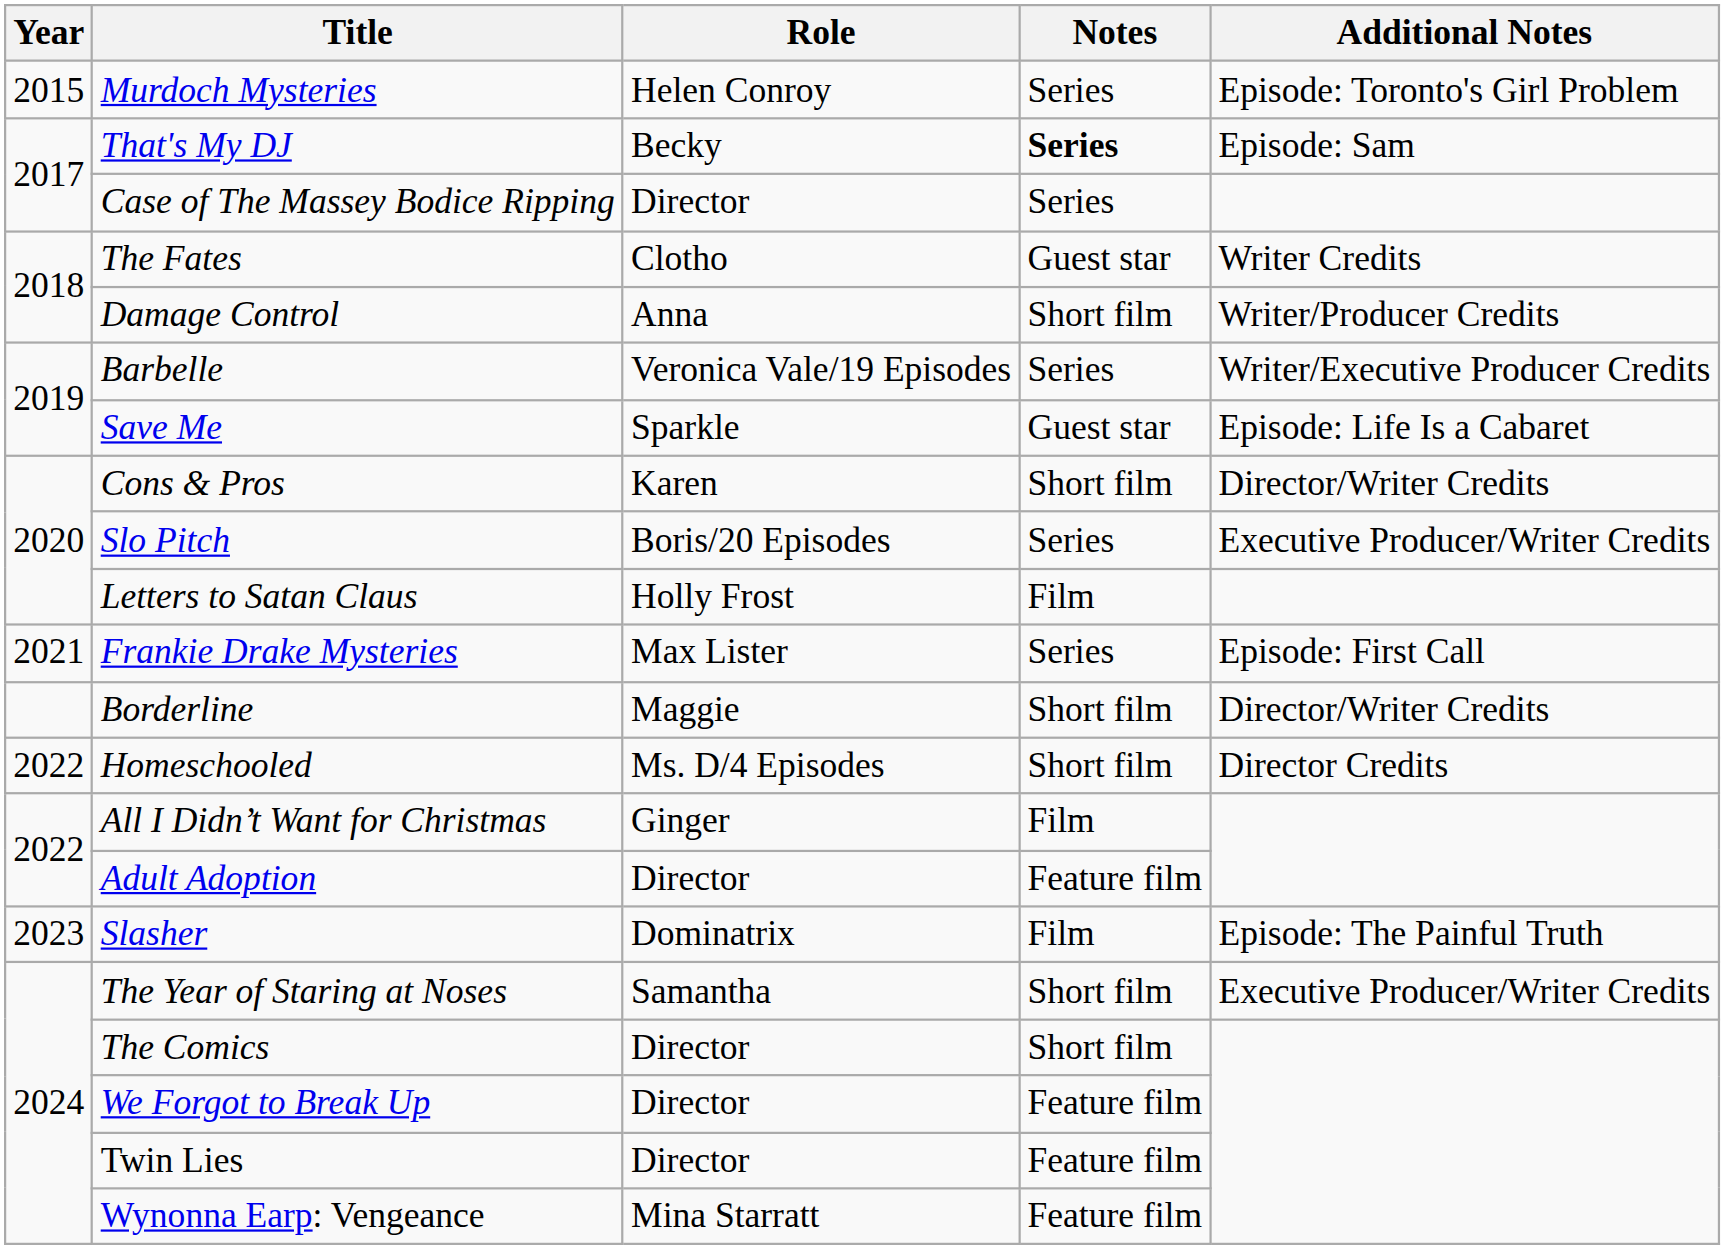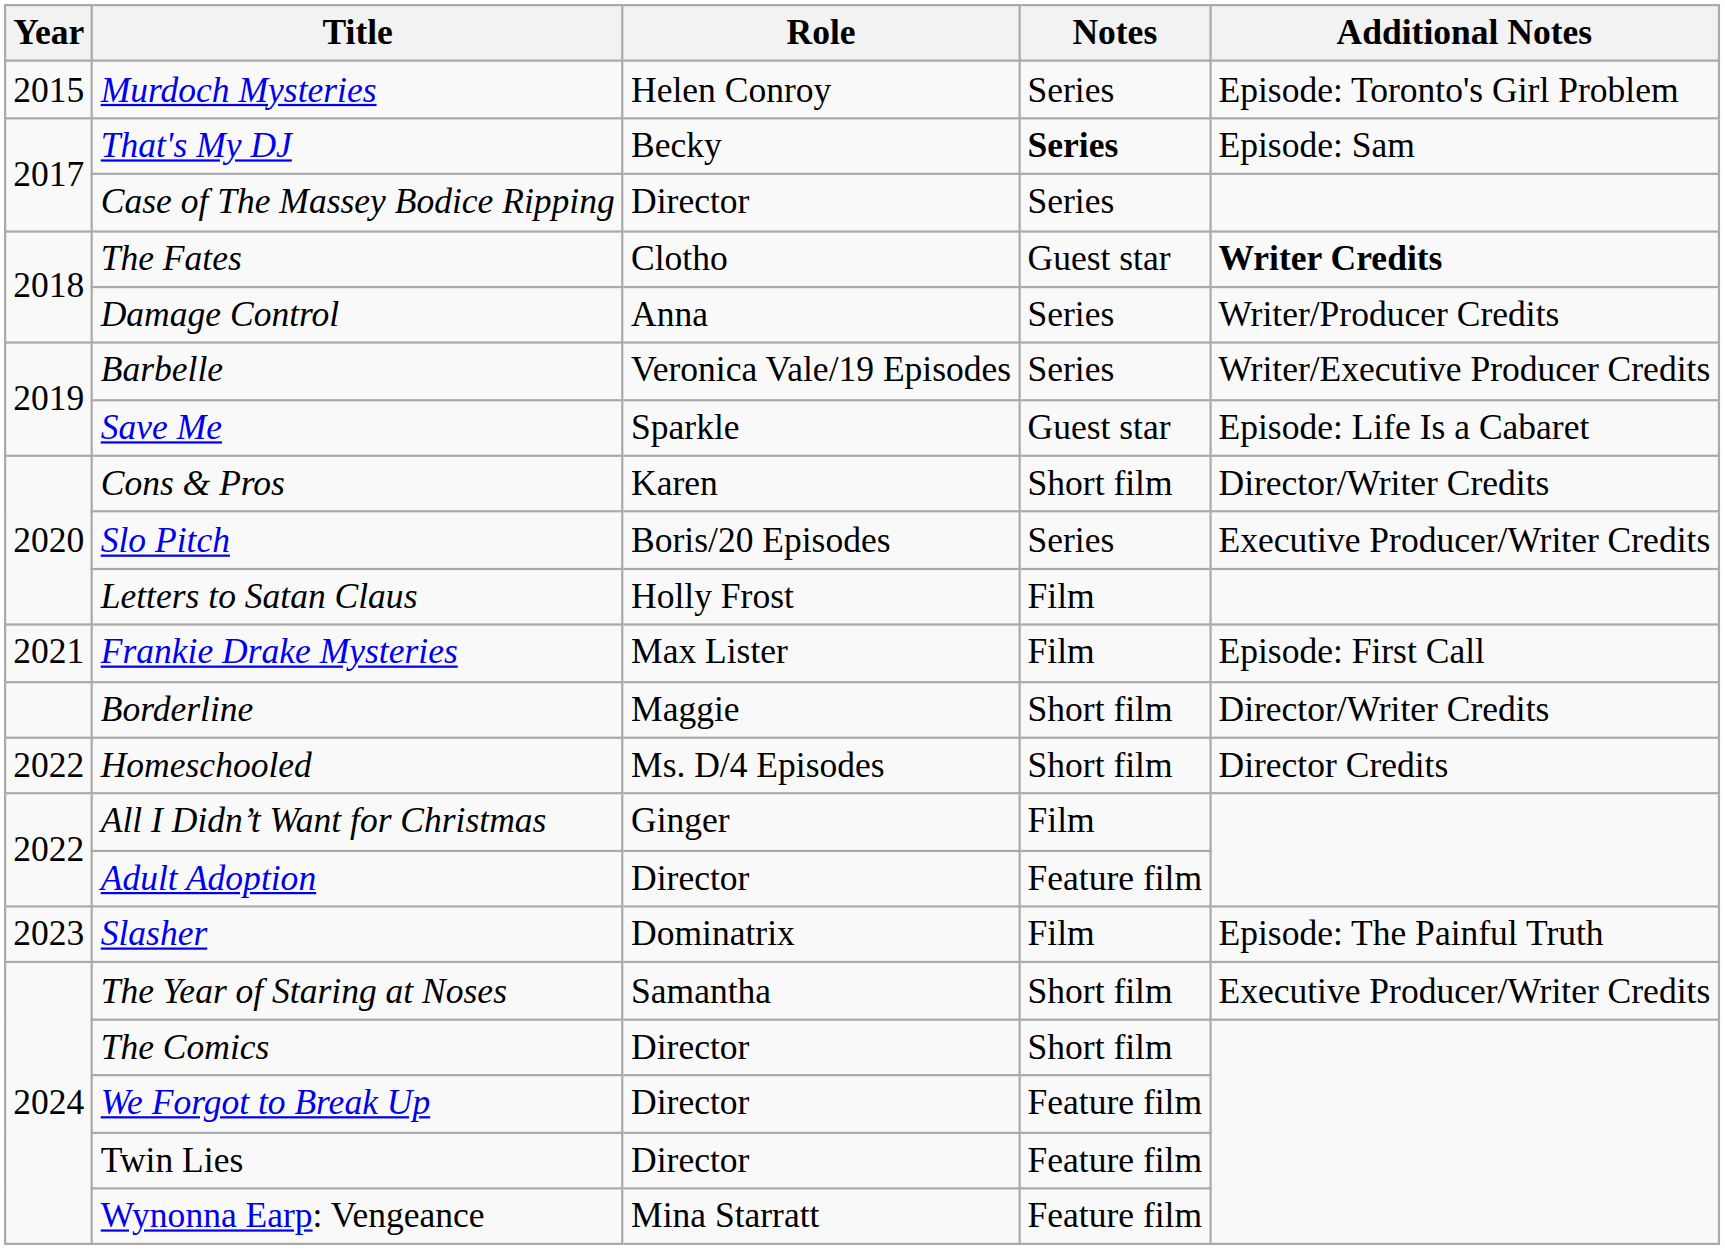The Fates | Additional Notes: normal -> bold
Damage Control | Notes: Short film -> Series
Frankie Drake Mysteries | Notes: Series -> Film
